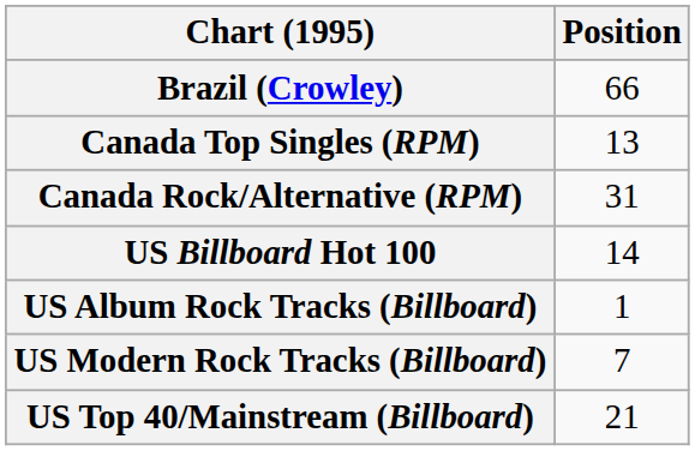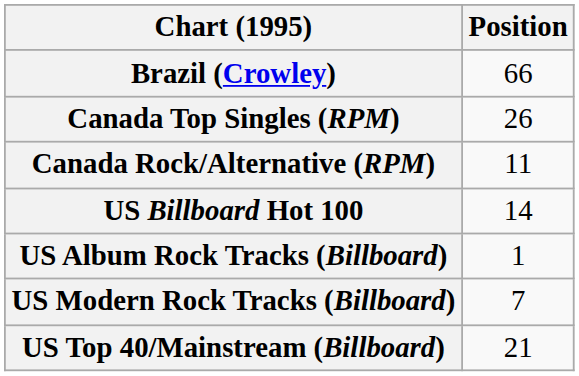Canada Top Singles (RPM) | Position: 13 -> 26
Canada Rock/Alternative (RPM) | Position: 31 -> 11
